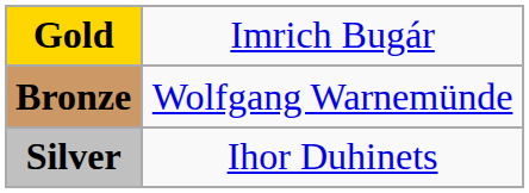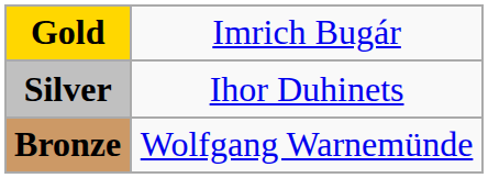rows swapped: Silver <-> Bronze
